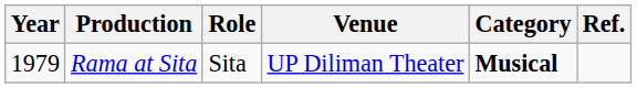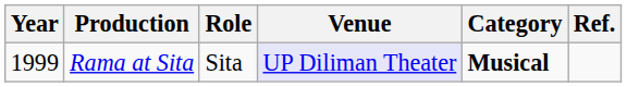Rama at Sita | Year: 1979 -> 1999
Rama at Sita | Venue: no background -> lavender background
